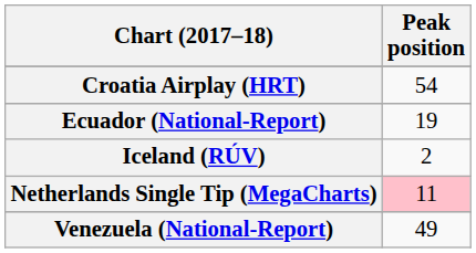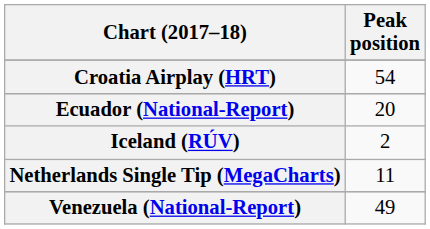Ecuador (National-Report) | Peak position: 19 -> 20
Netherlands Single Tip (MegaCharts) | Peak position: pink background -> no background
